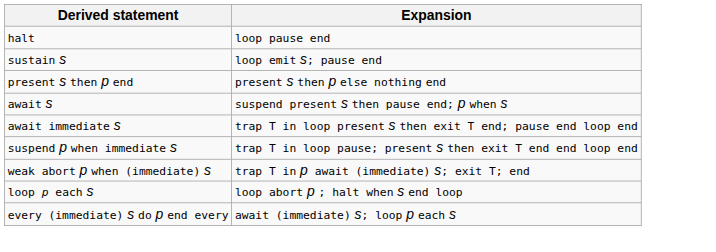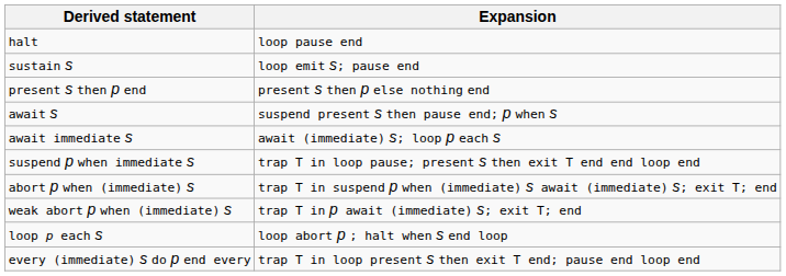await immediate s | Expansion: trap T in loop present s then exit T end; pause end loop end -> await (immediate) s; loop p each s
+ row: abort p when (immediate) s | trap T in suspend p when (immediate) s await (immediate) s; exit T; end
every (immediate) s do p end every | Expansion: await (immediate) s; loop p each s -> trap T in loop present s then exit T end; pause end loop end
